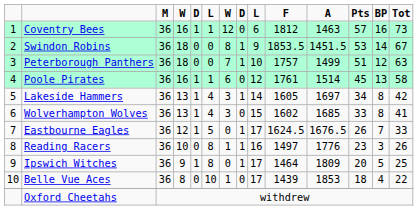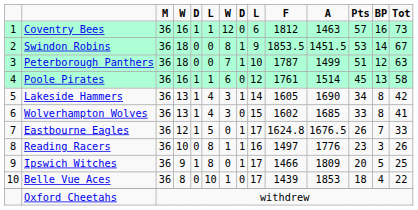Peterborough Panthers | F: 1757 -> 1787
Lakeside Hammers | A: 1697 -> 1690
Eastbourne Eagles | F: 1624.5 -> 1624.8
Ipswich Witches | F: 1464 -> 1466
